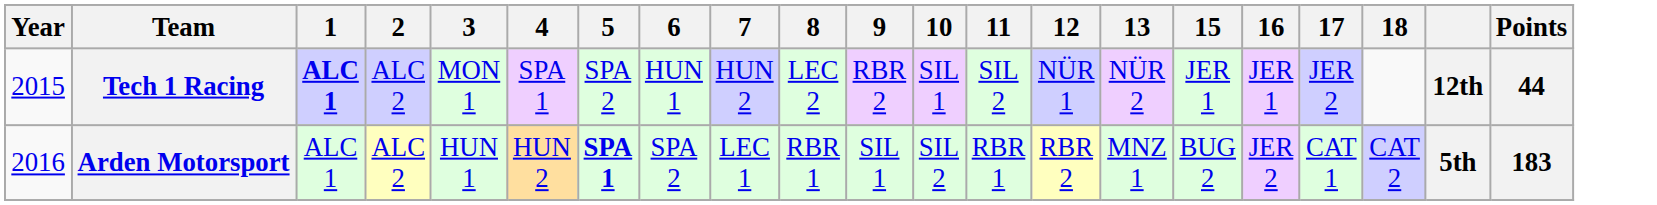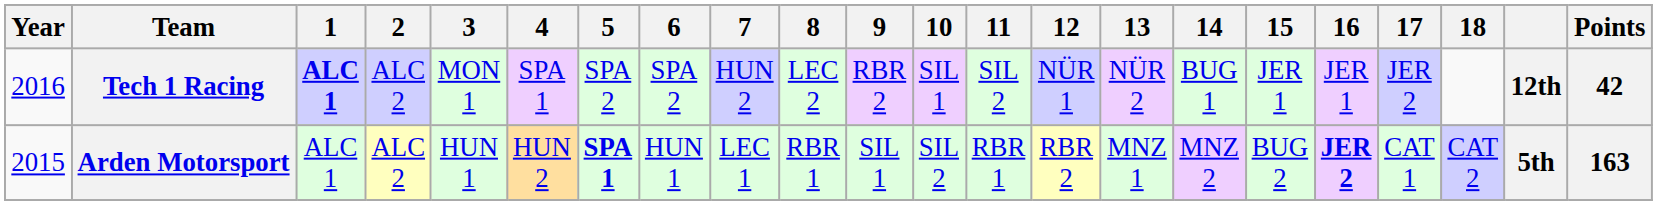+ column: 14 | BUG 1 | MNZ 2
Tech 1 Racing | Year: 2015 -> 2016
Tech 1 Racing | 6: HUN 1 -> SPA 2
Tech 1 Racing | Points: 44 -> 42
Arden Motorsport | Year: 2016 -> 2015
Arden Motorsport | 6: SPA 2 -> HUN 1
Arden Motorsport | 16: normal -> bold
Arden Motorsport | Points: 183 -> 163
